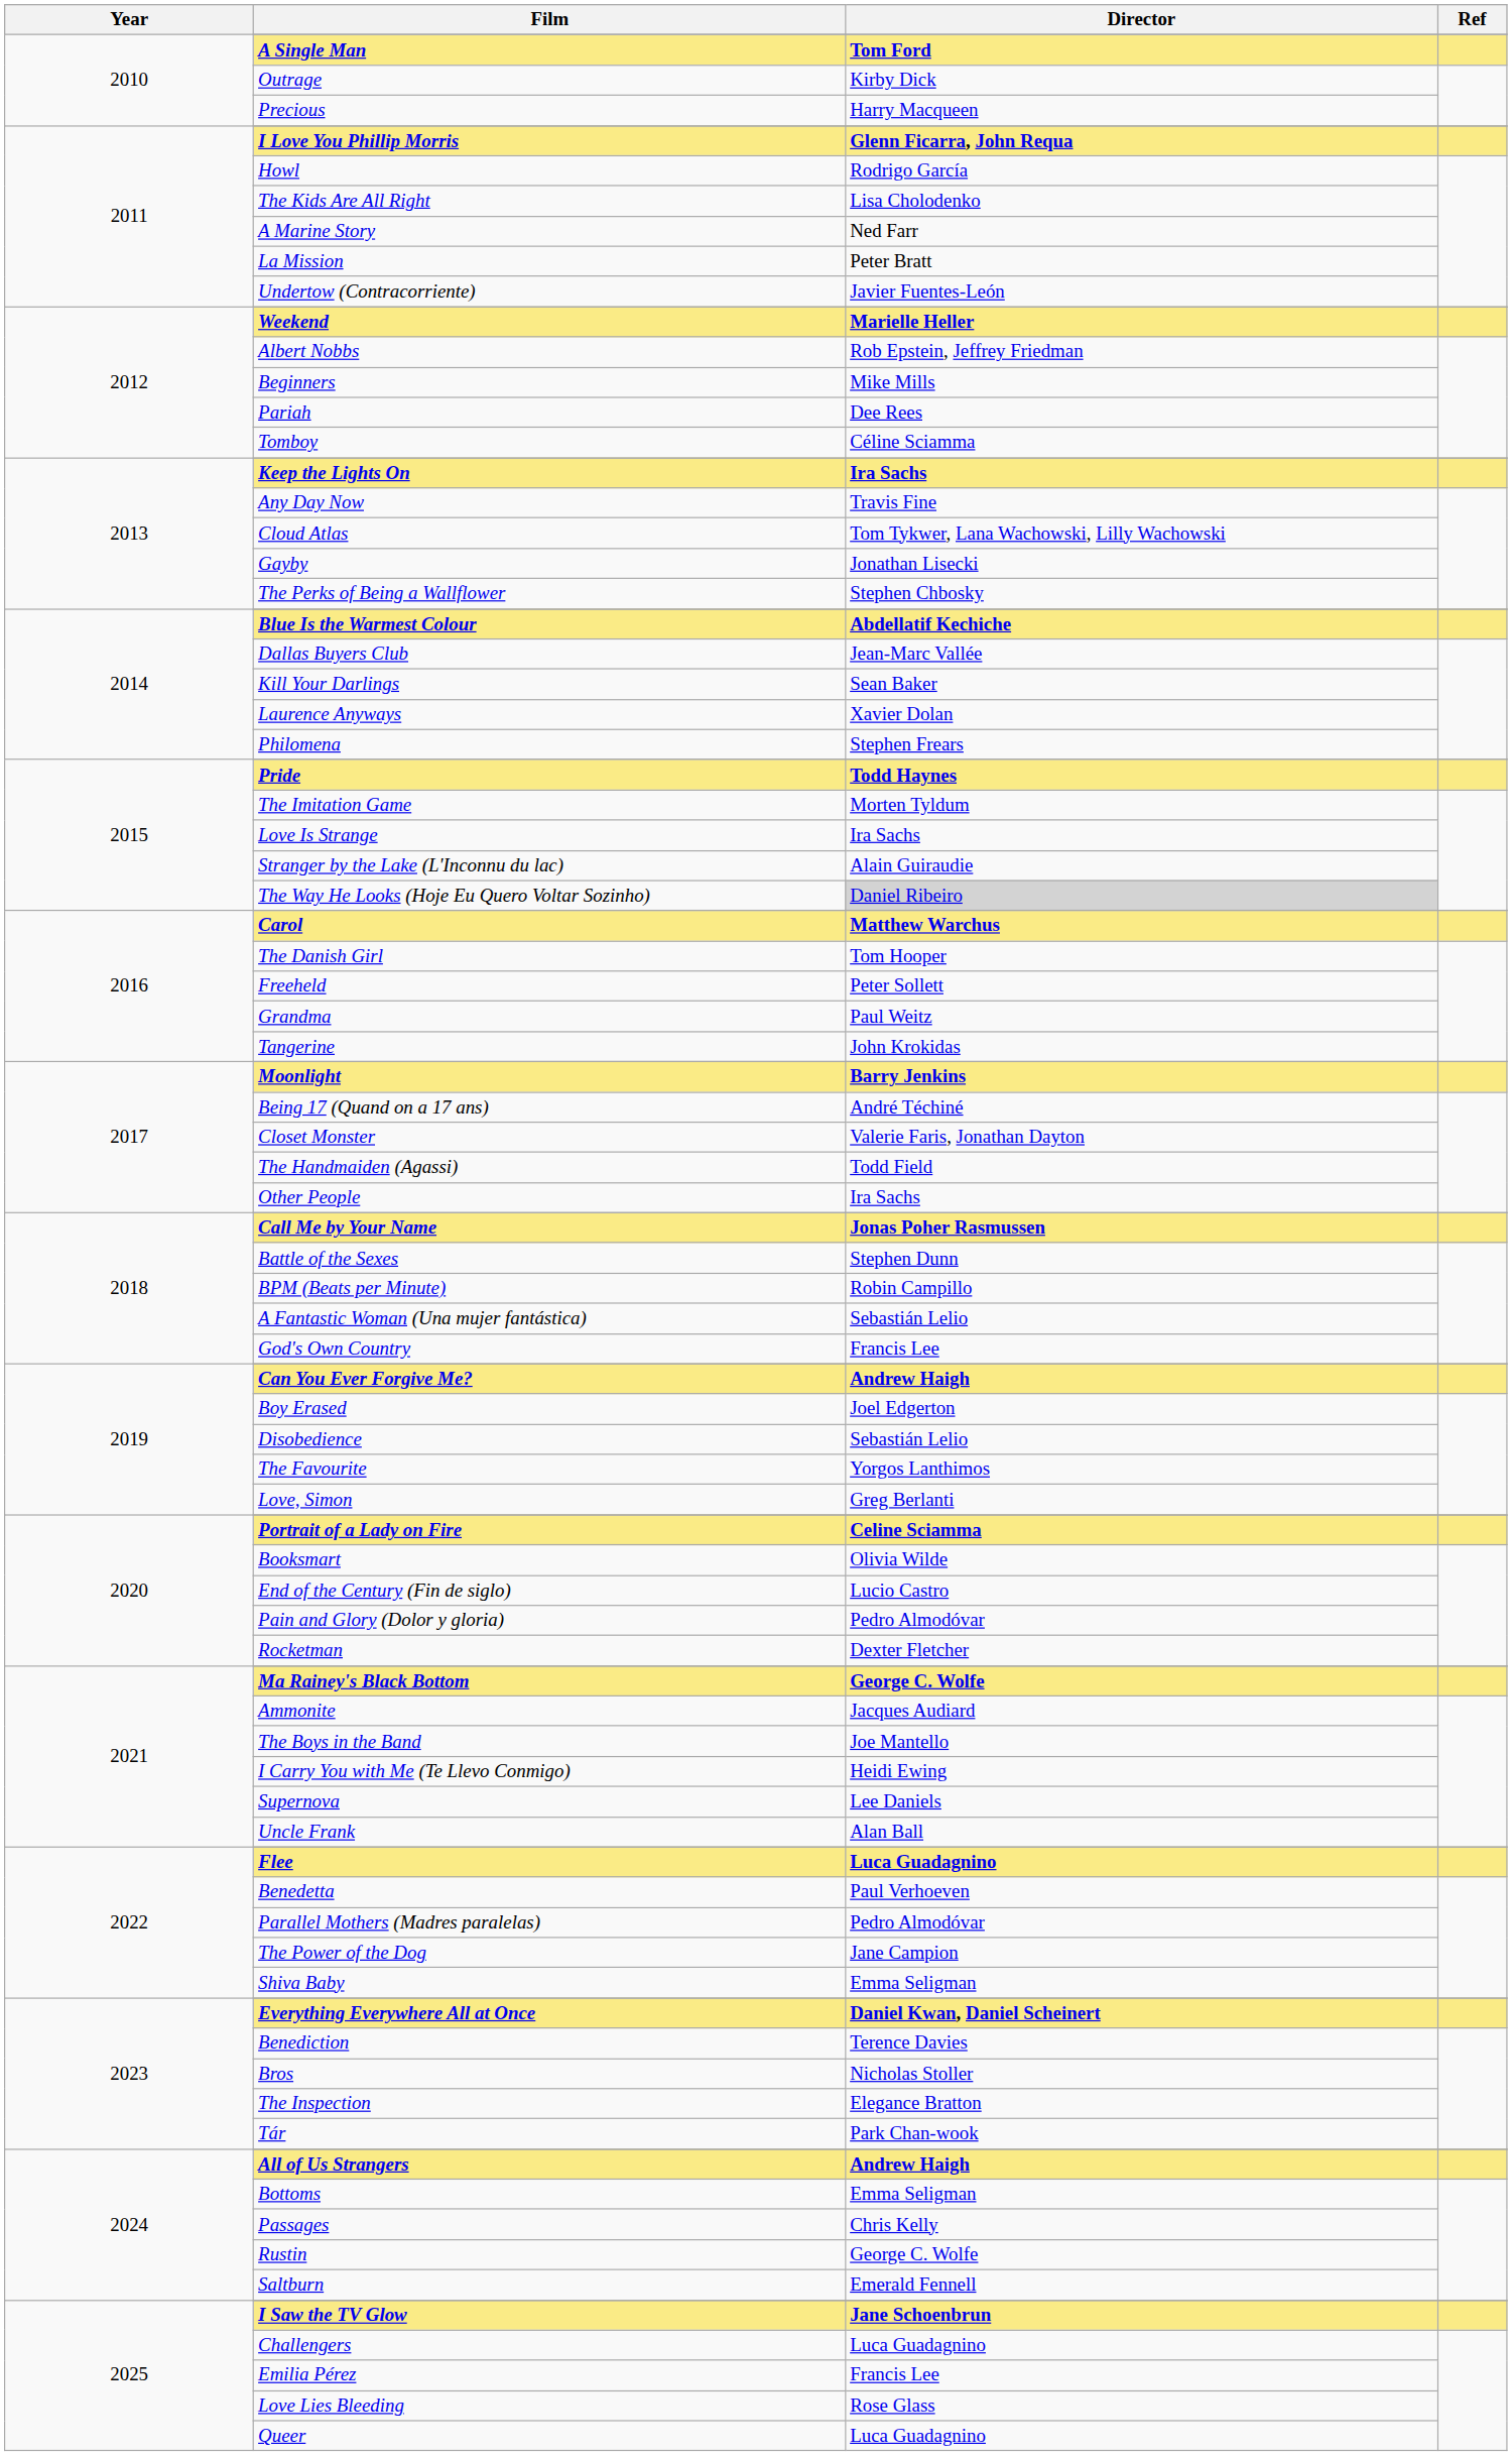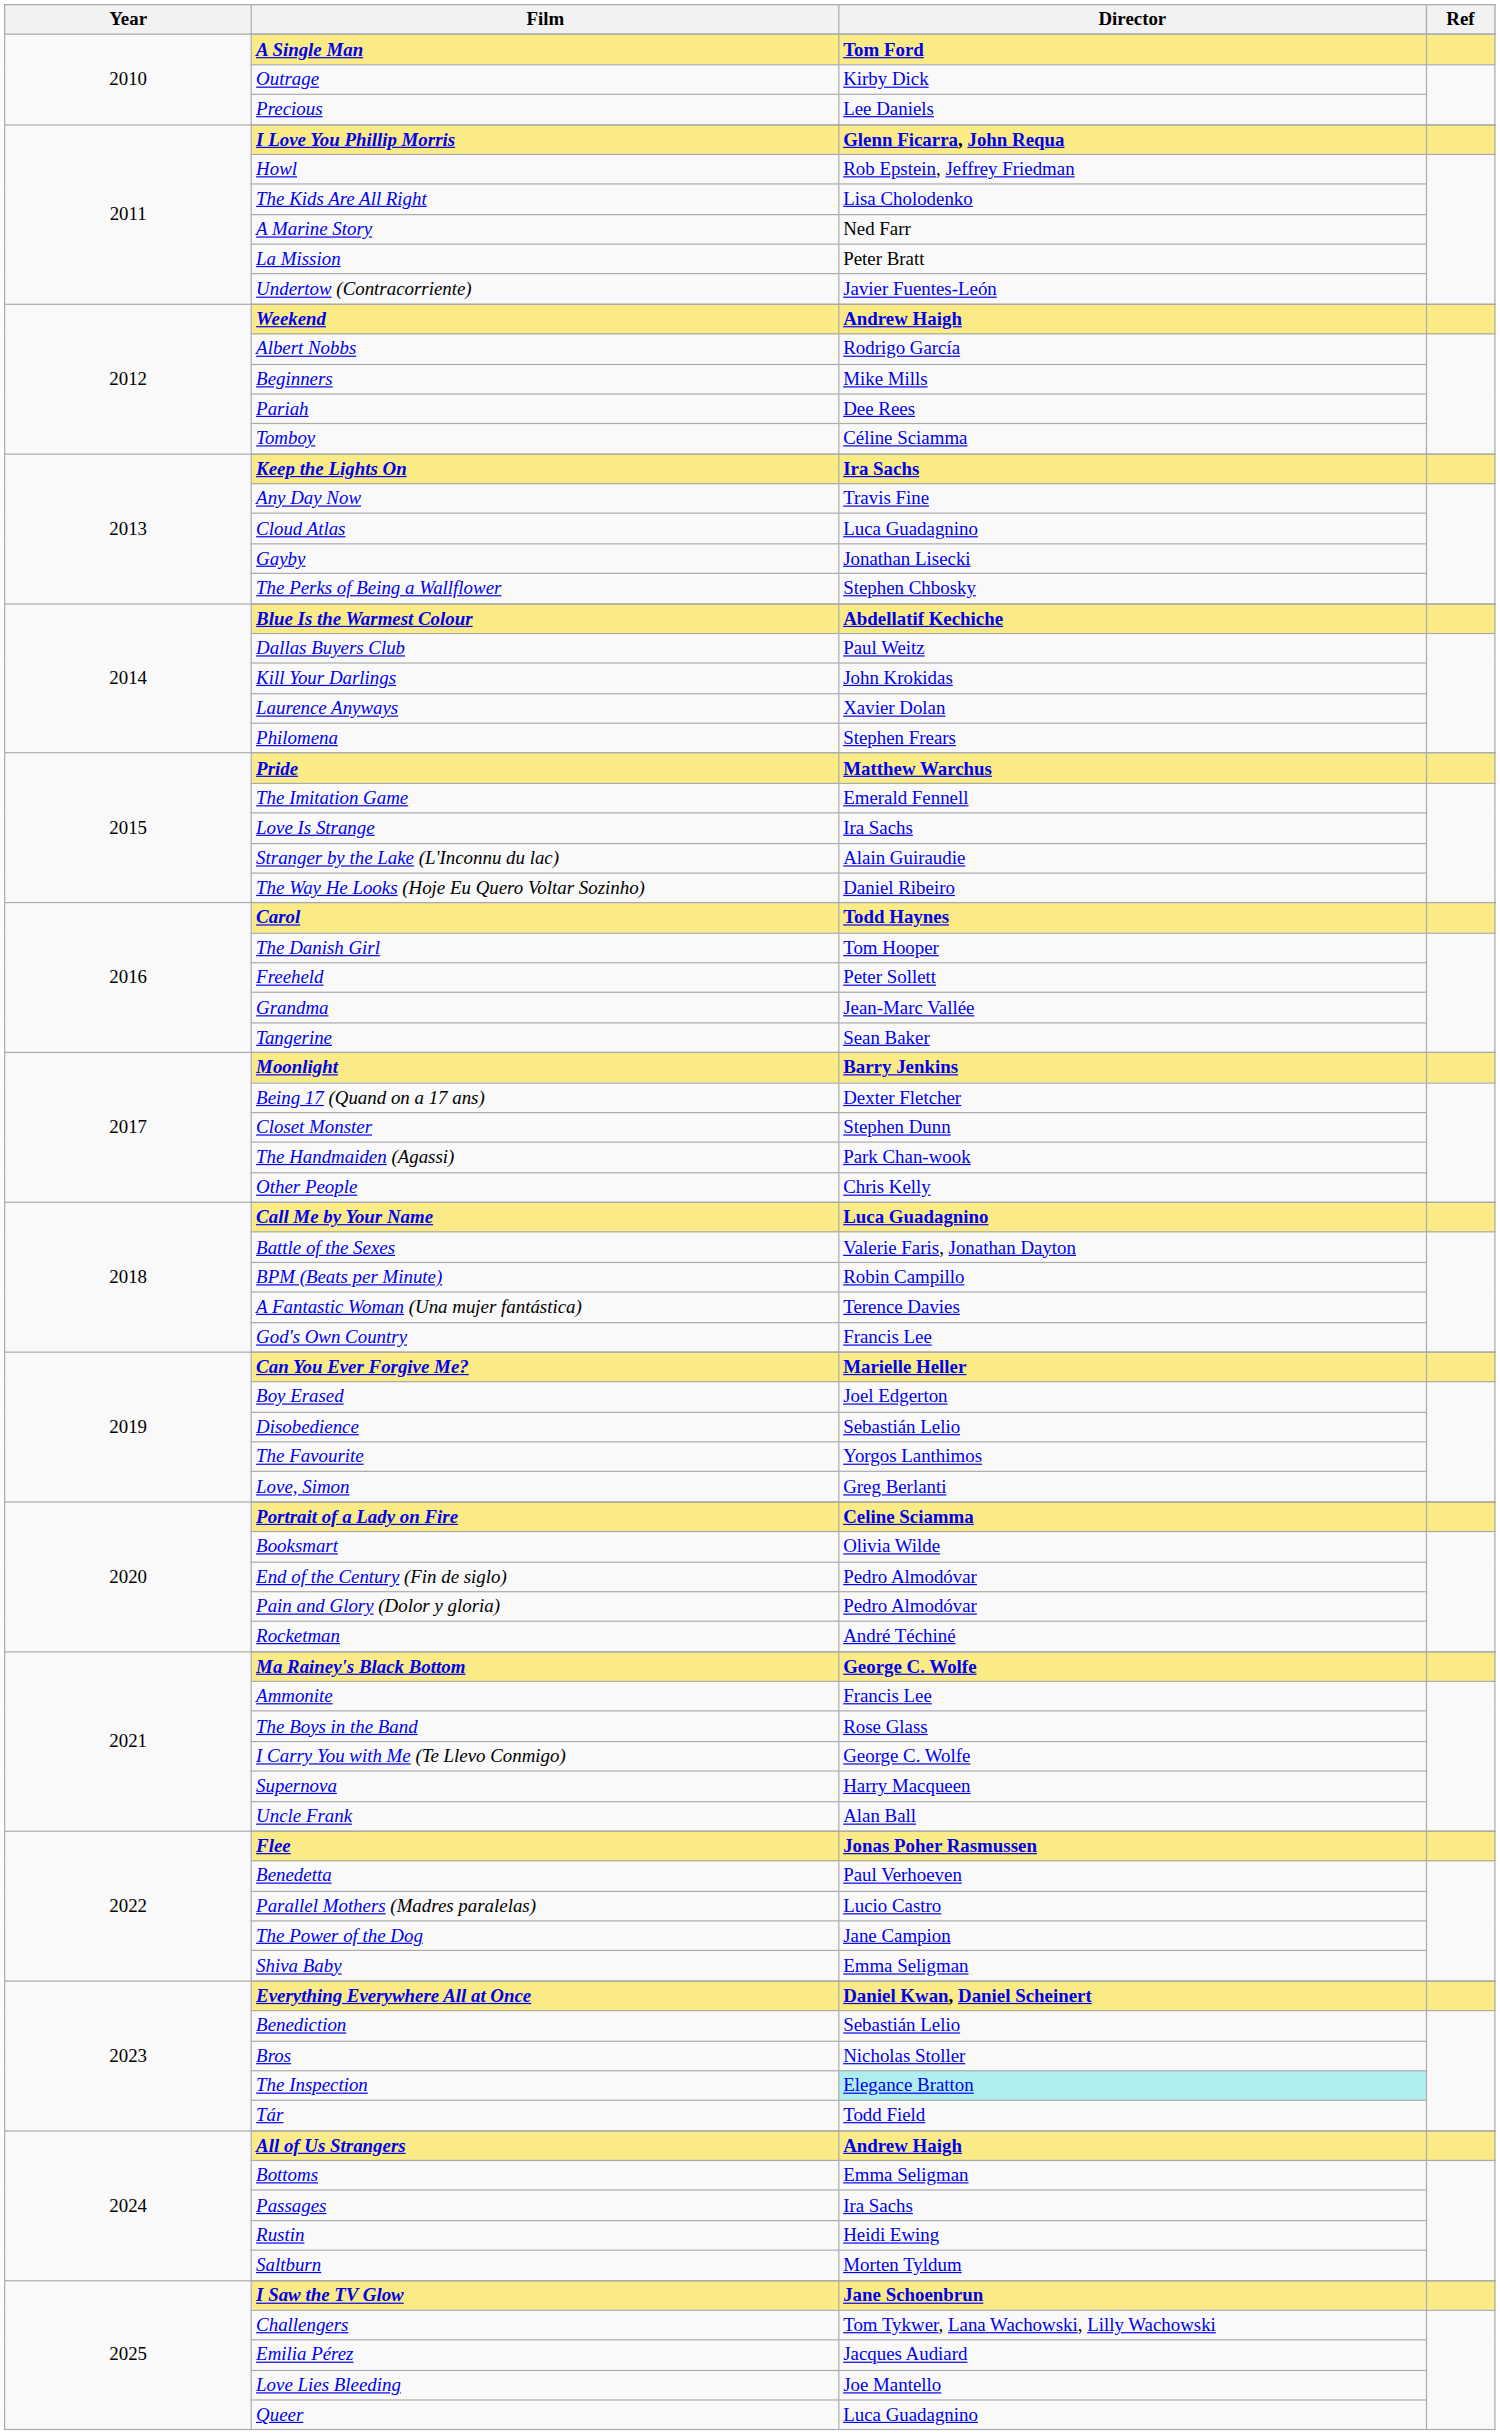Precious | Director: Harry Macqueen -> Lee Daniels
Howl | Director: Rodrigo García -> Rob Epstein, Jeffrey Friedman
Weekend | Director: Marielle Heller -> Andrew Haigh
Albert Nobbs | Director: Rob Epstein, Jeffrey Friedman -> Rodrigo García
Cloud Atlas | Director: Tom Tykwer, Lana Wachowski, Lilly Wachowski -> Luca Guadagnino
Dallas Buyers Club | Director: Jean-Marc Vallée -> Paul Weitz
Kill Your Darlings | Director: Sean Baker -> John Krokidas
Pride | Director: Todd Haynes -> Matthew Warchus
The Imitation Game | Director: Morten Tyldum -> Emerald Fennell
The Way He Looks (Hoje Eu Quero Voltar Sozinho) | Director: lightgrey background -> no background
Carol | Director: Matthew Warchus -> Todd Haynes
Grandma | Director: Paul Weitz -> Jean-Marc Vallée
Tangerine | Director: John Krokidas -> Sean Baker
Being 17 (Quand on a 17 ans) | Director: André Téchiné -> Dexter Fletcher
Closet Monster | Director: Valerie Faris, Jonathan Dayton -> Stephen Dunn
The Handmaiden (Agassi) | Director: Todd Field -> Park Chan-wook
Other People | Director: Ira Sachs -> Chris Kelly
Call Me by Your Name | Director: Jonas Poher Rasmussen -> Luca Guadagnino
Battle of the Sexes | Director: Stephen Dunn -> Valerie Faris, Jonathan Dayton
A Fantastic Woman (Una mujer fantástica) | Director: Sebastián Lelio -> Terence Davies
Can You Ever Forgive Me? | Director: Andrew Haigh -> Marielle Heller
End of the Century (Fin de siglo) | Director: Lucio Castro -> Pedro Almodóvar
Rocketman | Director: Dexter Fletcher -> André Téchiné
Ammonite | Director: Jacques Audiard -> Francis Lee
The Boys in the Band | Director: Joe Mantello -> Rose Glass
I Carry You with Me (Te Llevo Conmigo) | Director: Heidi Ewing -> George C. Wolfe
Supernova | Director: Lee Daniels -> Harry Macqueen
Flee | Director: Luca Guadagnino -> Jonas Poher Rasmussen
Parallel Mothers (Madres paralelas) | Director: Pedro Almodóvar -> Lucio Castro
Benediction | Director: Terence Davies -> Sebastián Lelio
The Inspection | Director: no background -> paleturquoise background
Tár | Director: Park Chan-wook -> Todd Field
Passages | Director: Chris Kelly -> Ira Sachs
Rustin | Director: George C. Wolfe -> Heidi Ewing
Saltburn | Director: Emerald Fennell -> Morten Tyldum
Challengers | Director: Luca Guadagnino -> Tom Tykwer, Lana Wachowski, Lilly Wachowski
Emilia Pérez | Director: Francis Lee -> Jacques Audiard
Love Lies Bleeding | Director: Rose Glass -> Joe Mantello
